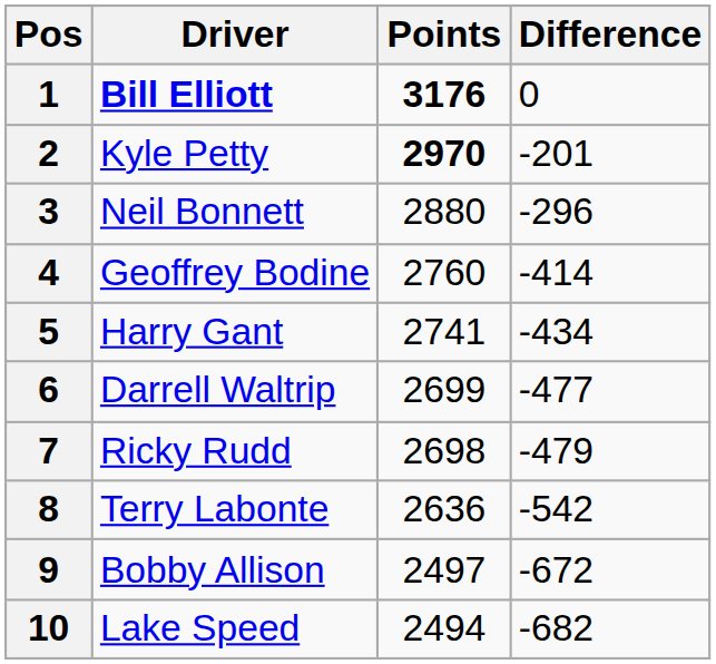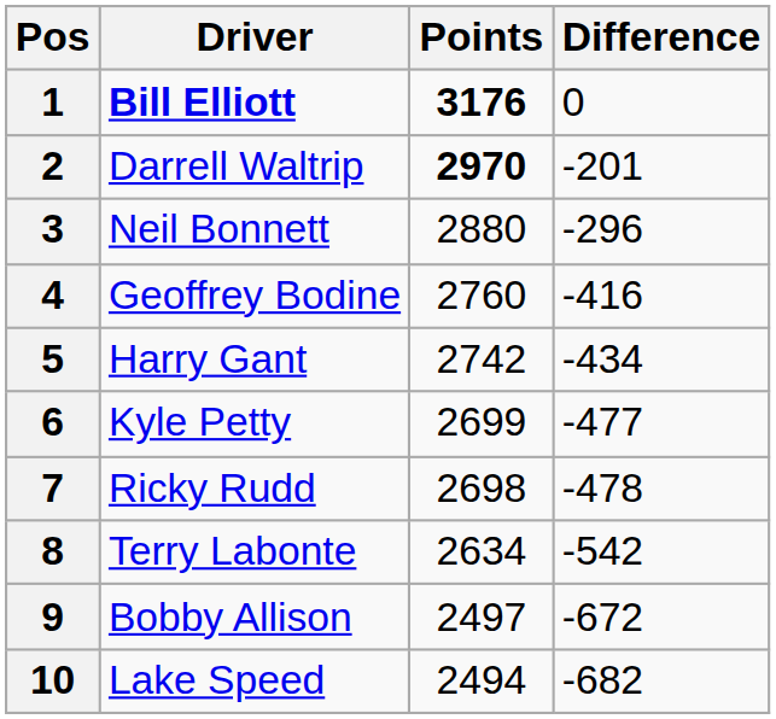2 | Driver: Kyle Petty -> Darrell Waltrip
4 | Difference: -414 -> -416
5 | Points: 2741 -> 2742
6 | Driver: Darrell Waltrip -> Kyle Petty
7 | Difference: -479 -> -478
8 | Points: 2636 -> 2634
